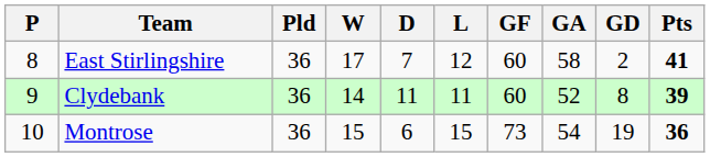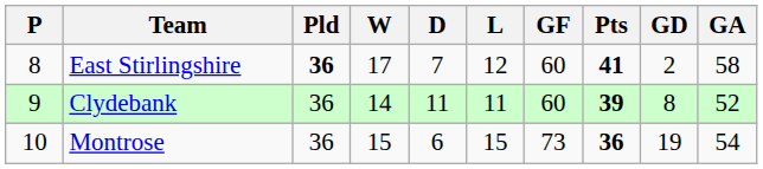columns swapped: GA <-> Pts
East Stirlingshire | Pld: normal -> bold
